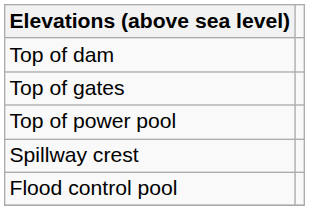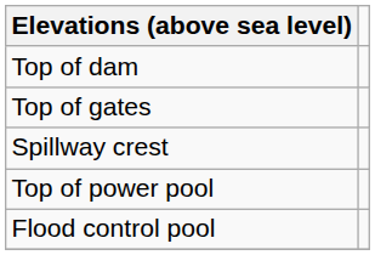rows swapped: Spillway crest <-> Top of power pool
